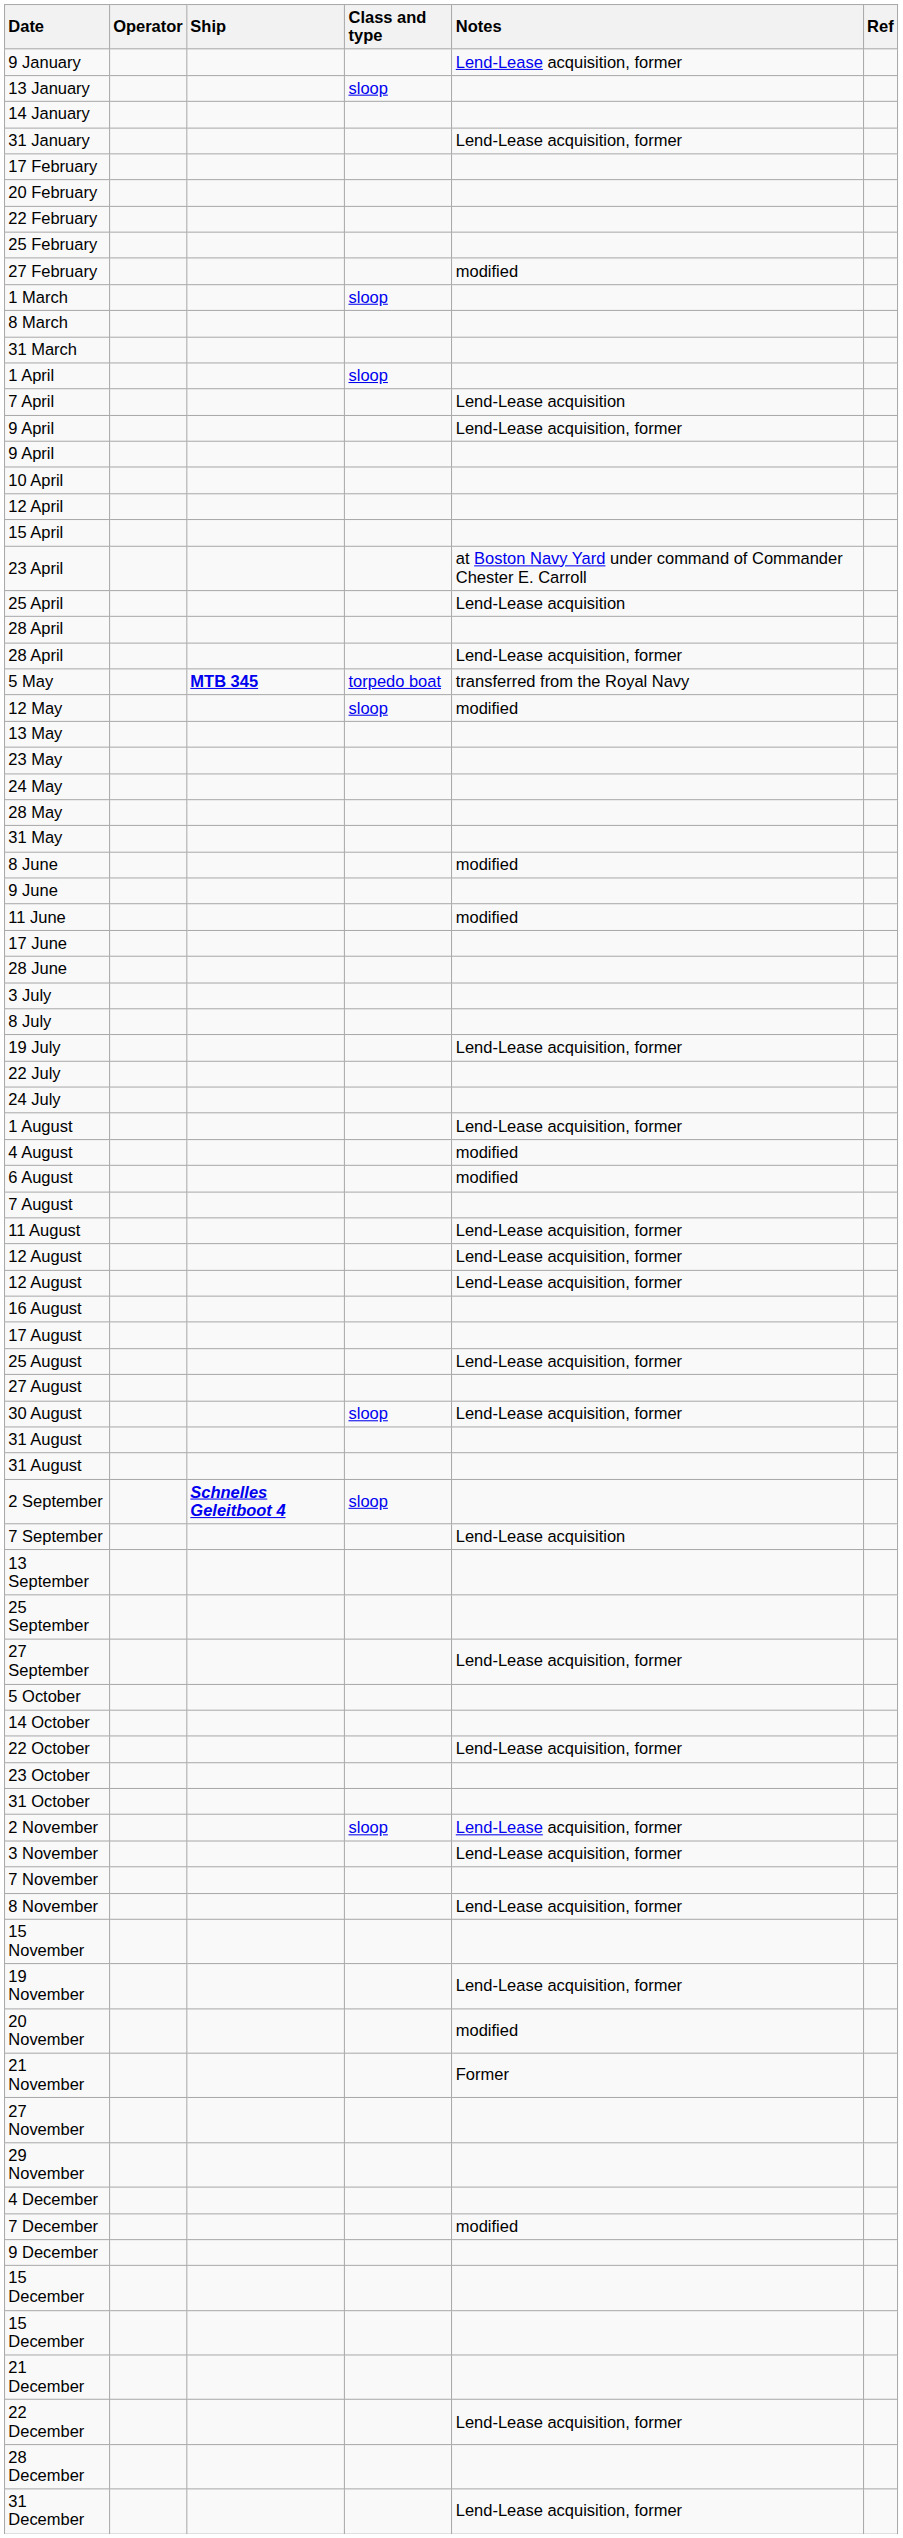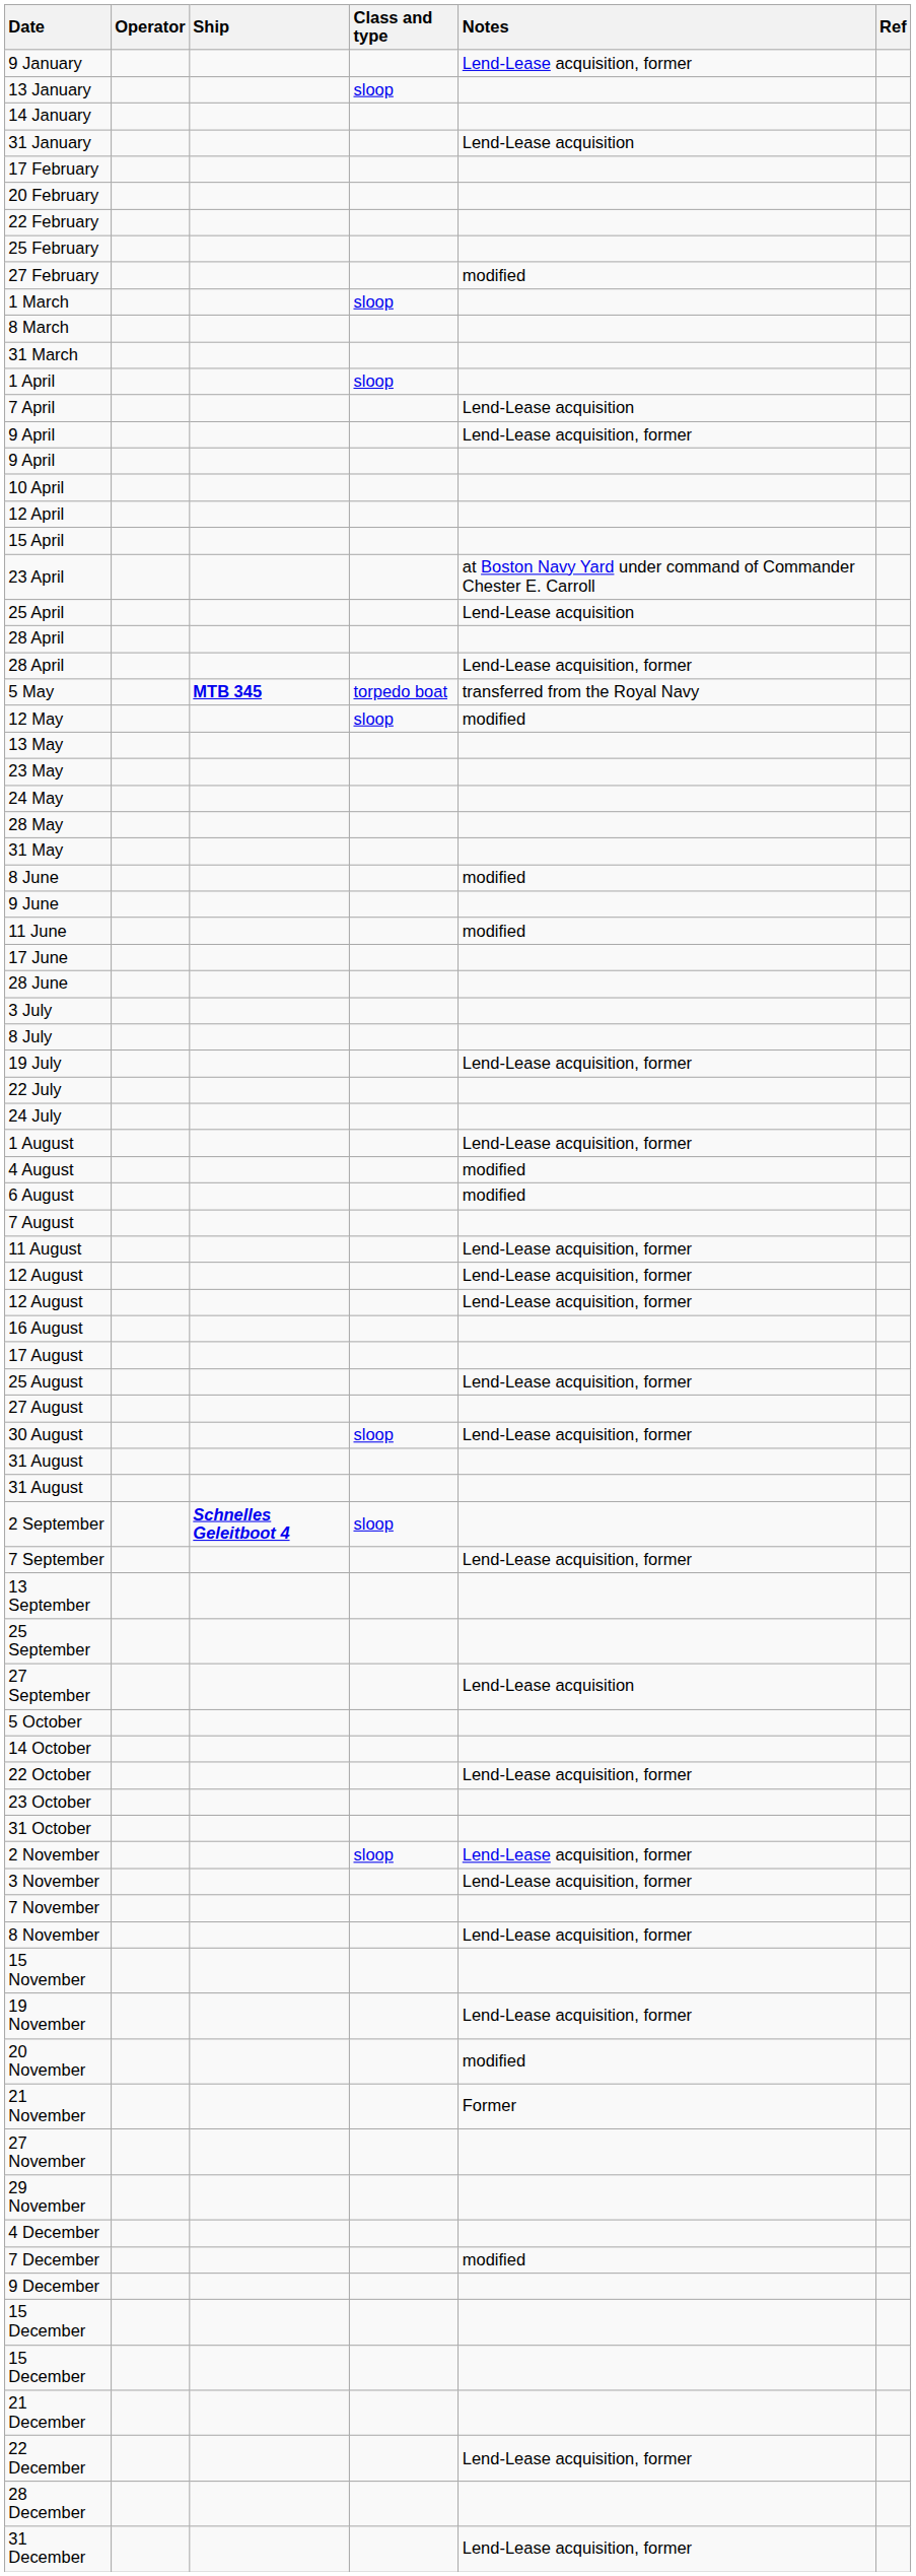31 January | Notes: Lend-Lease acquisition, former -> Lend-Lease acquisition
7 September | Notes: Lend-Lease acquisition -> Lend-Lease acquisition, former
27 September | Notes: Lend-Lease acquisition, former -> Lend-Lease acquisition
